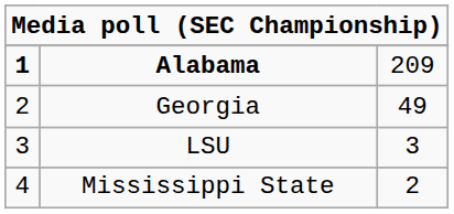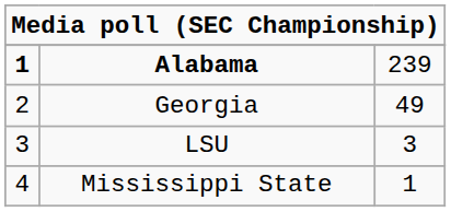Alabama | column 3: 209 -> 239
Mississippi State | column 3: 2 -> 1
